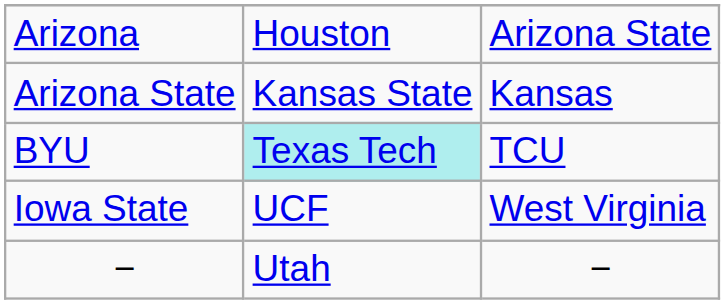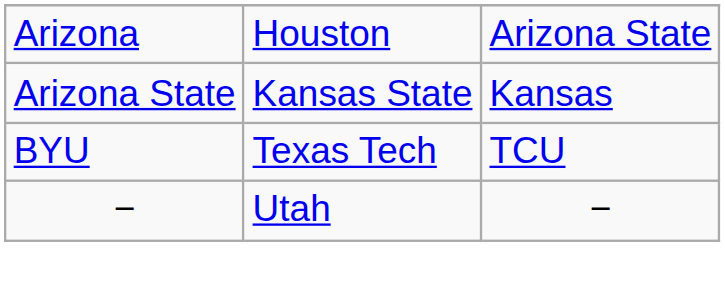BYU | column 2: paleturquoise background -> no background
- row: Iowa State | UCF | West Virginia
